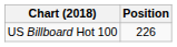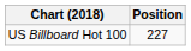US Billboard Hot 100 | Position: 226 -> 227
